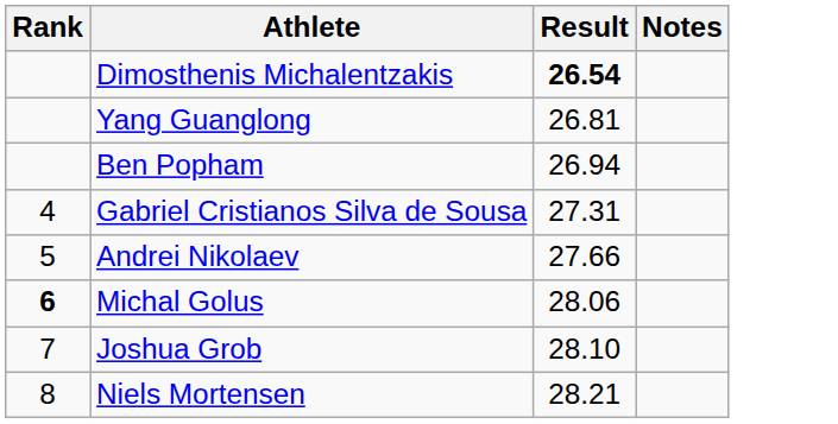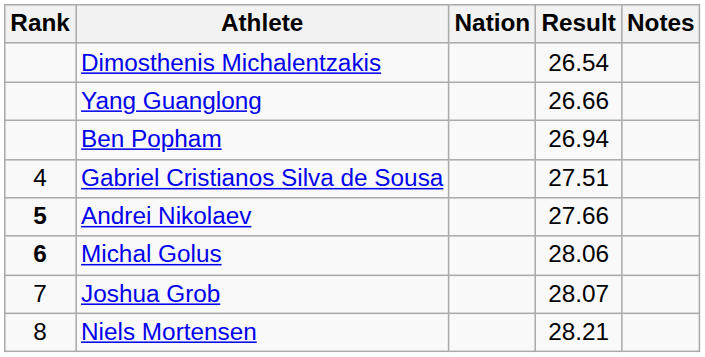+ column: Nation
Dimosthenis Michalentzakis | Result: bold -> normal
Yang Guanglong | Result: 26.81 -> 26.66
Gabriel Cristianos Silva de Sousa | Result: 27.31 -> 27.51
Andrei Nikolaev | Rank: normal -> bold
Joshua Grob | Result: 28.10 -> 28.07
